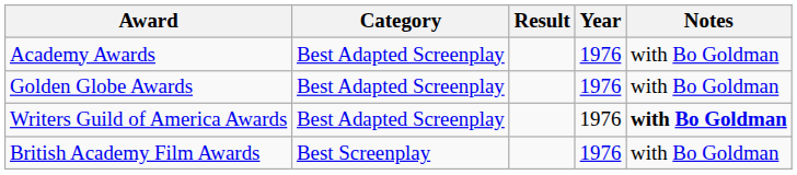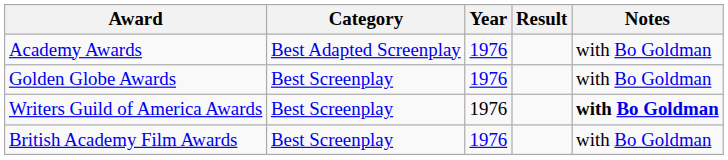columns swapped: Result <-> Year
Golden Globe Awards | Category: Best Adapted Screenplay -> Best Screenplay
Writers Guild of America Awards | Category: Best Adapted Screenplay -> Best Screenplay
